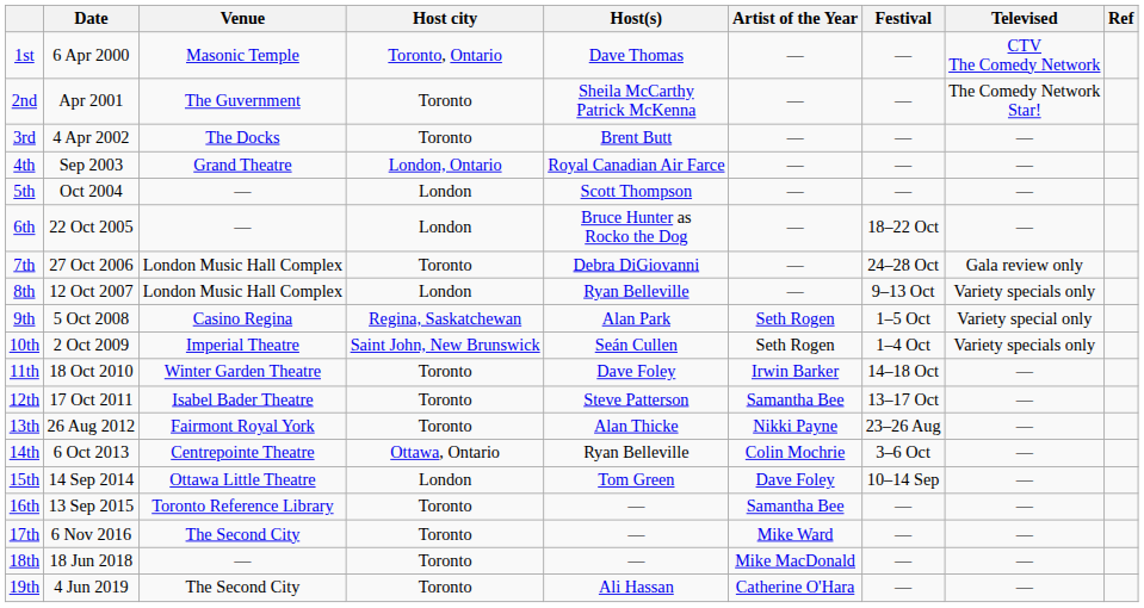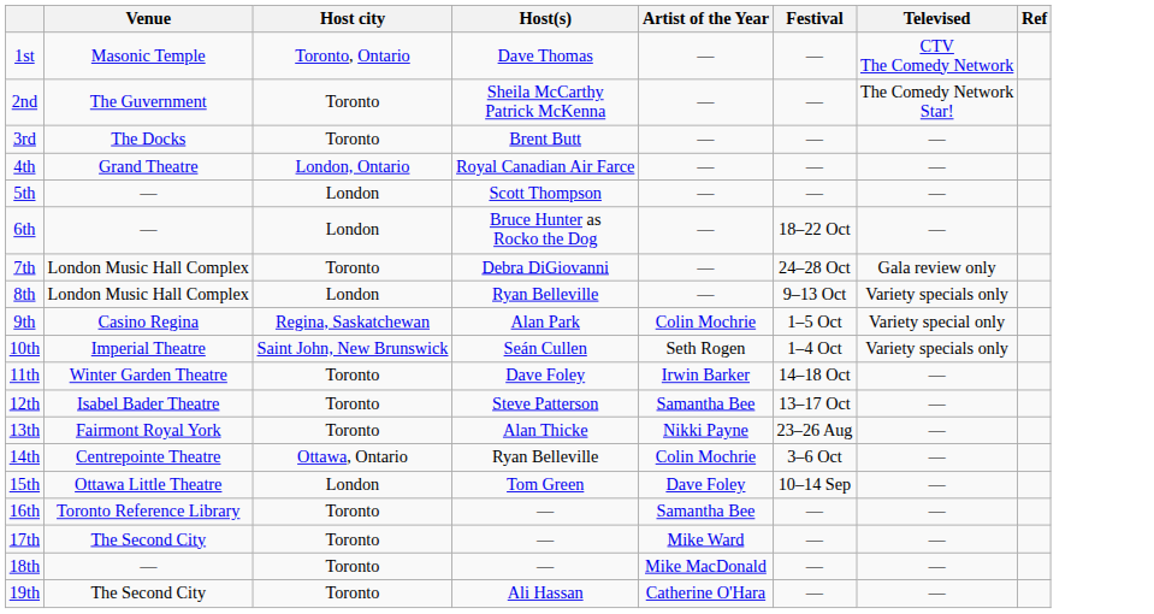- column: Date | 6 Apr 2000 | Apr 2001 | 4 Apr 2002 | Sep 2003 | Oct 2004 | 22 Oct 2005 | 27 Oct 2006 | 12 Oct 2007 | 5 Oct 2008 | 2 Oct 2009 | 18 Oct 2010 | 17 Oct 2011 | 26 Aug 2012 | 6 Oct 2013 | 14 Sep 2014 | 13 Sep 2015 | 6 Nov 2016 | 18 Jun 2018 | 4 Jun 2019
9th | Artist of the Year: Seth Rogen -> Colin Mochrie
